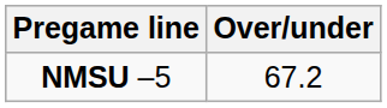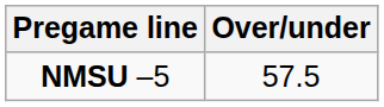NMSU –5 | Over/under: 67.2 -> 57.5
